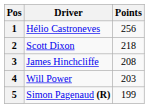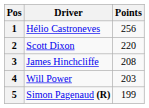2 | Points: 218 -> 220
